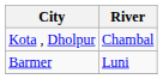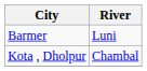rows swapped: Kota , Dholpur <-> Barmer
